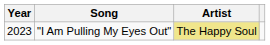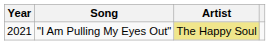"I Am Pulling My Eyes Out" | Year: 2023 -> 2021
